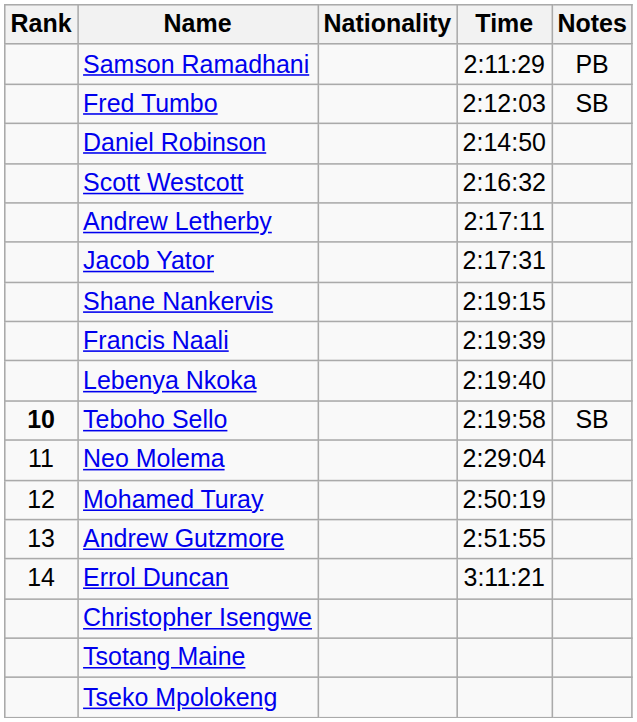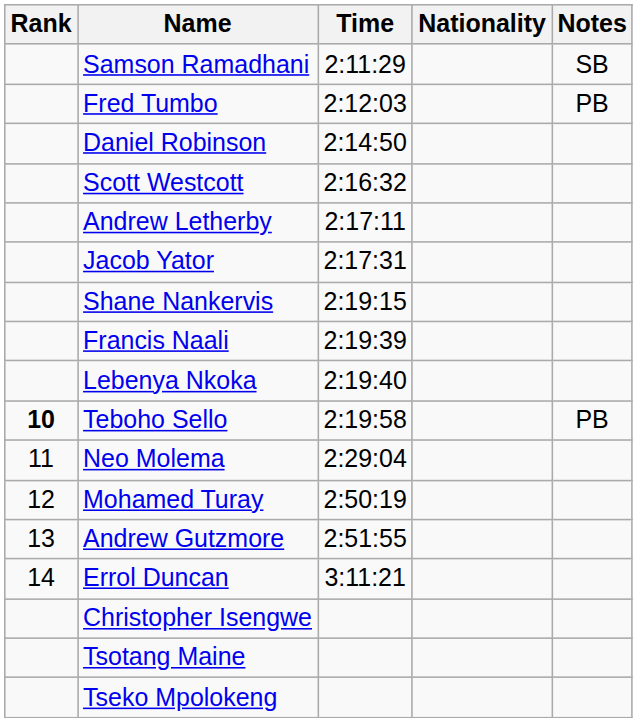columns swapped: Nationality <-> Time
Samson Ramadhani | Notes: PB -> SB
Fred Tumbo | Notes: SB -> PB
Teboho Sello | Notes: SB -> PB
